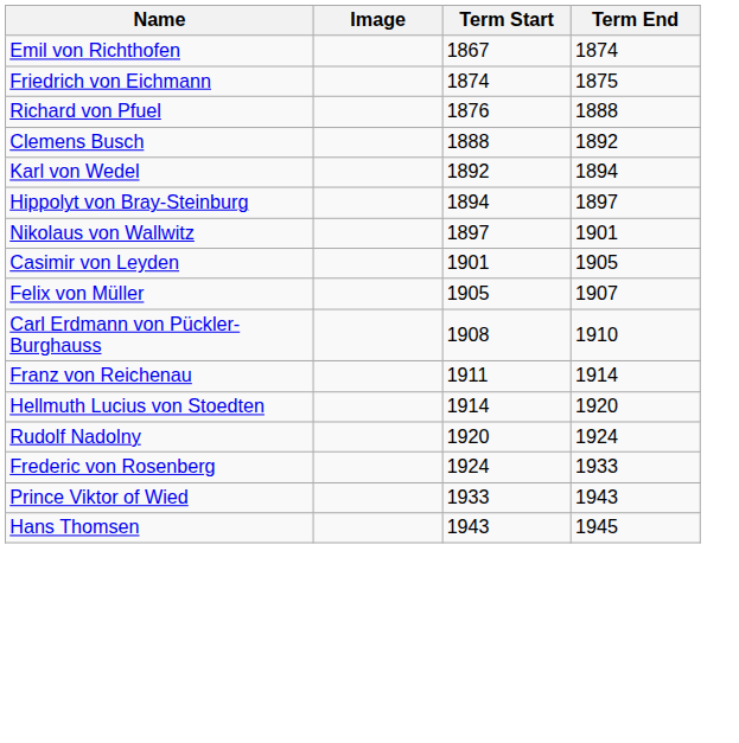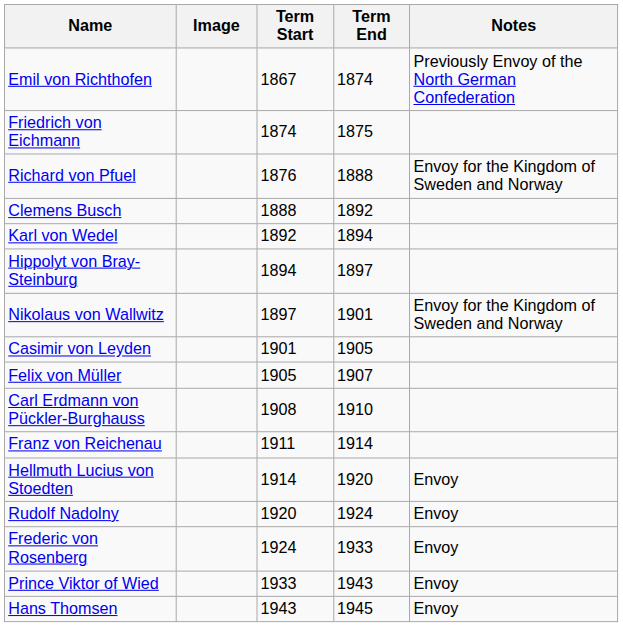+ column: Notes | Previously Envoy of the North German Confederation | Envoy for the Kingdom of Sweden and Norway | Envoy for the Kingdom of Sweden and Norway | Envoy | Envoy | Envoy | Envoy | Envoy
